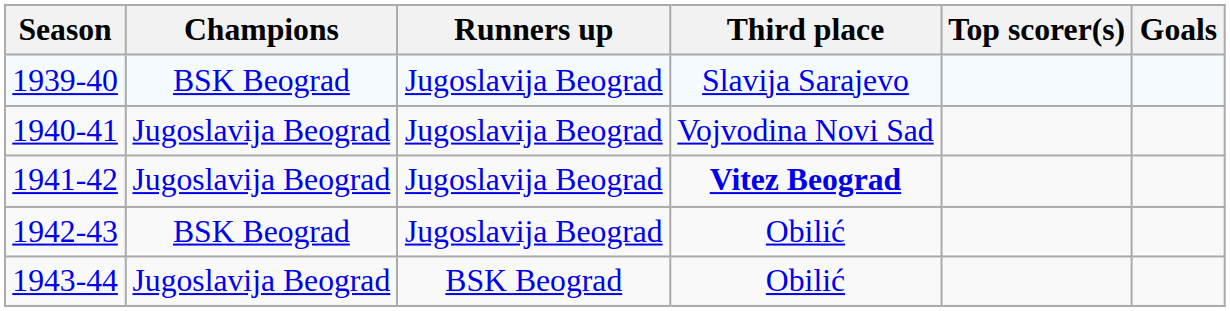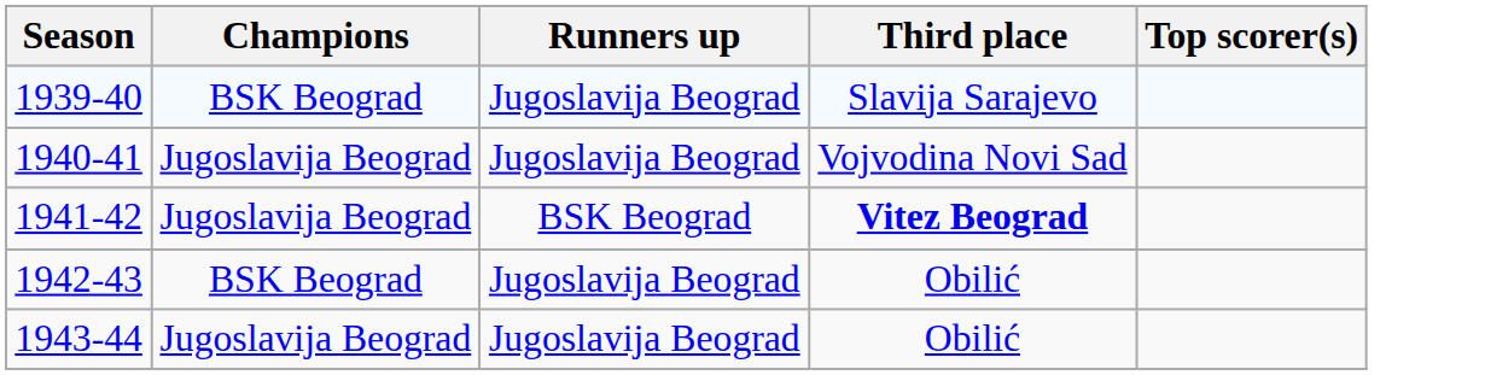- column: Goals
1941-42 | Runners up: Jugoslavija Beograd -> BSK Beograd
1943-44 | Runners up: BSK Beograd -> Jugoslavija Beograd
